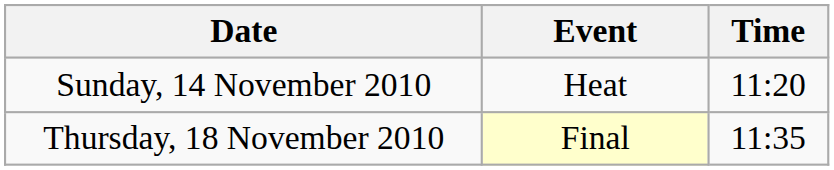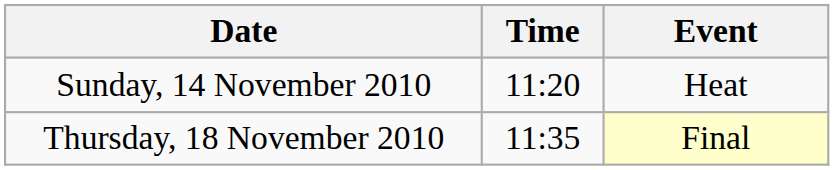columns swapped: Time <-> Event
